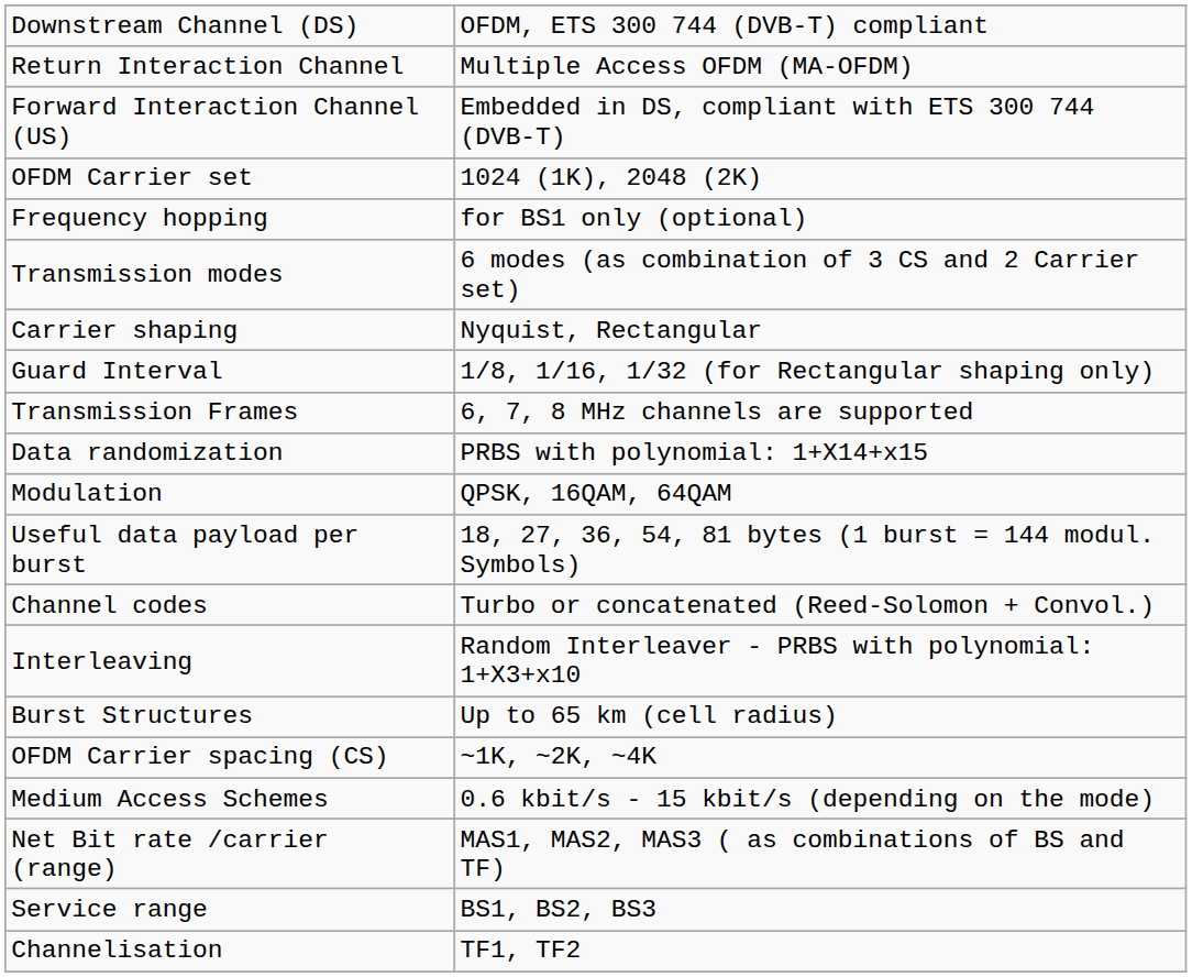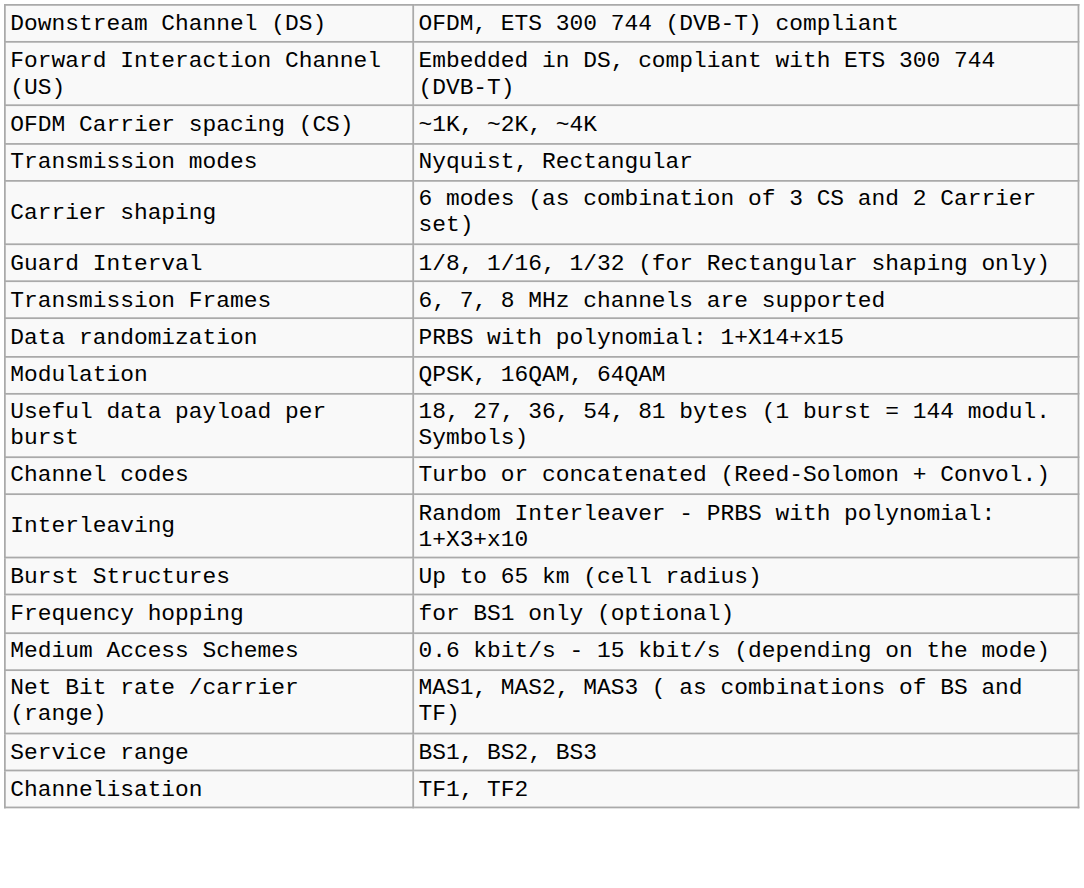- row: Return Interaction Channel | Multiple Access OFDM (MA-OFDM)
- row: OFDM Carrier set | 1024 (1K), 2048 (2K)
rows swapped: OFDM Carrier spacing (CS) <-> Frequency hopping
Transmission modes | column 2: 6 modes (as combination of 3 CS and 2 Carrier set) -> Nyquist, Rectangular
Carrier shaping | column 2: Nyquist, Rectangular -> 6 modes (as combination of 3 CS and 2 Carrier set)
